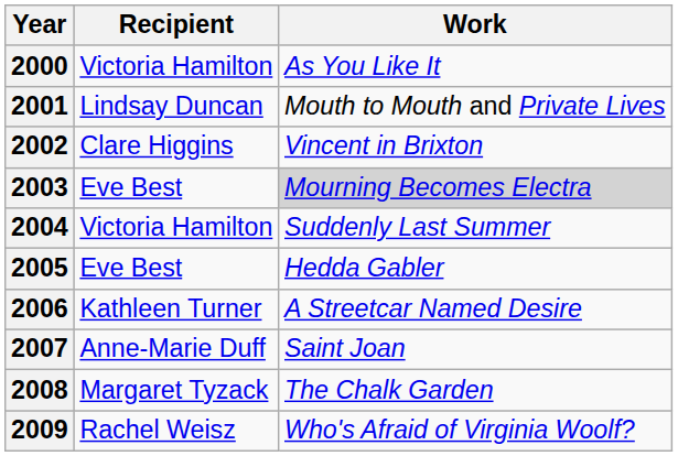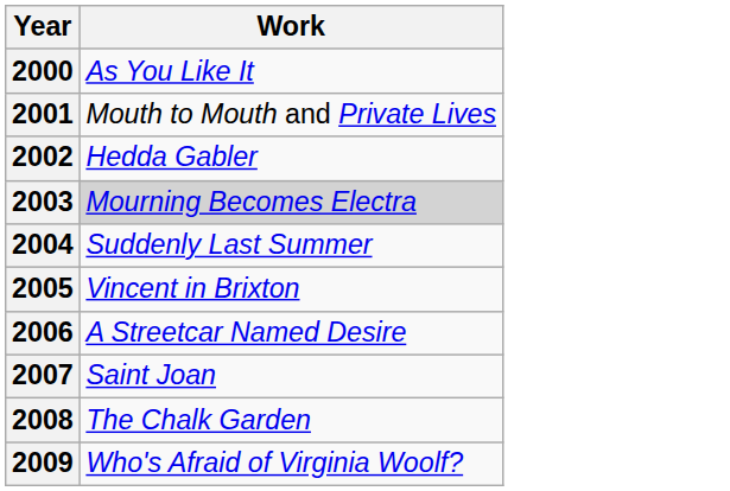- column: Recipient | Victoria Hamilton | Lindsay Duncan | Clare Higgins | Eve Best | Victoria Hamilton | Eve Best | Kathleen Turner | Anne-Marie Duff | Margaret Tyzack | Rachel Weisz
2002 | Work: Vincent in Brixton -> Hedda Gabler
2005 | Work: Hedda Gabler -> Vincent in Brixton
